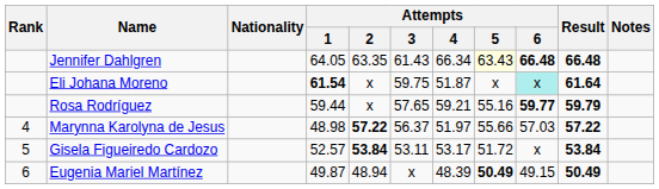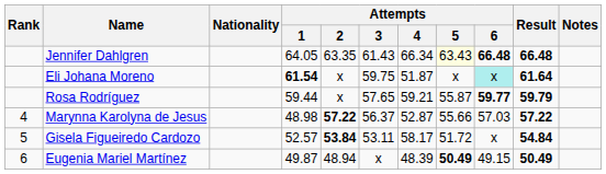Rosa Rodríguez | Attempts / 5: 55.16 -> 55.87
Marynna Karolyna de Jesus | Attempts / 4: 51.97 -> 52.87
Gisela Figueiredo Cardozo | Attempts / 4: 53.17 -> 58.17
Gisela Figueiredo Cardozo | Result: 53.84 -> 54.84
